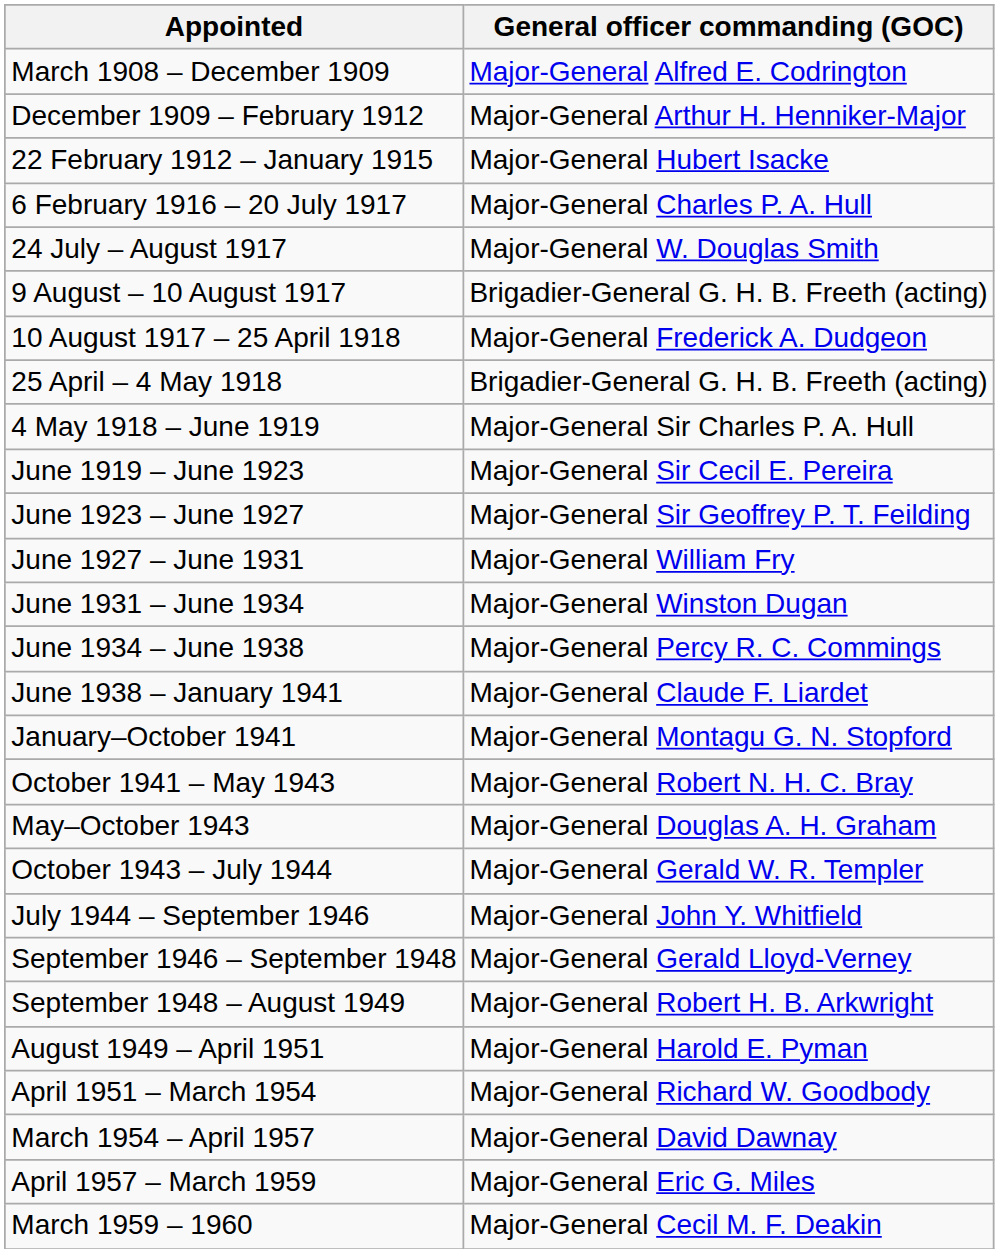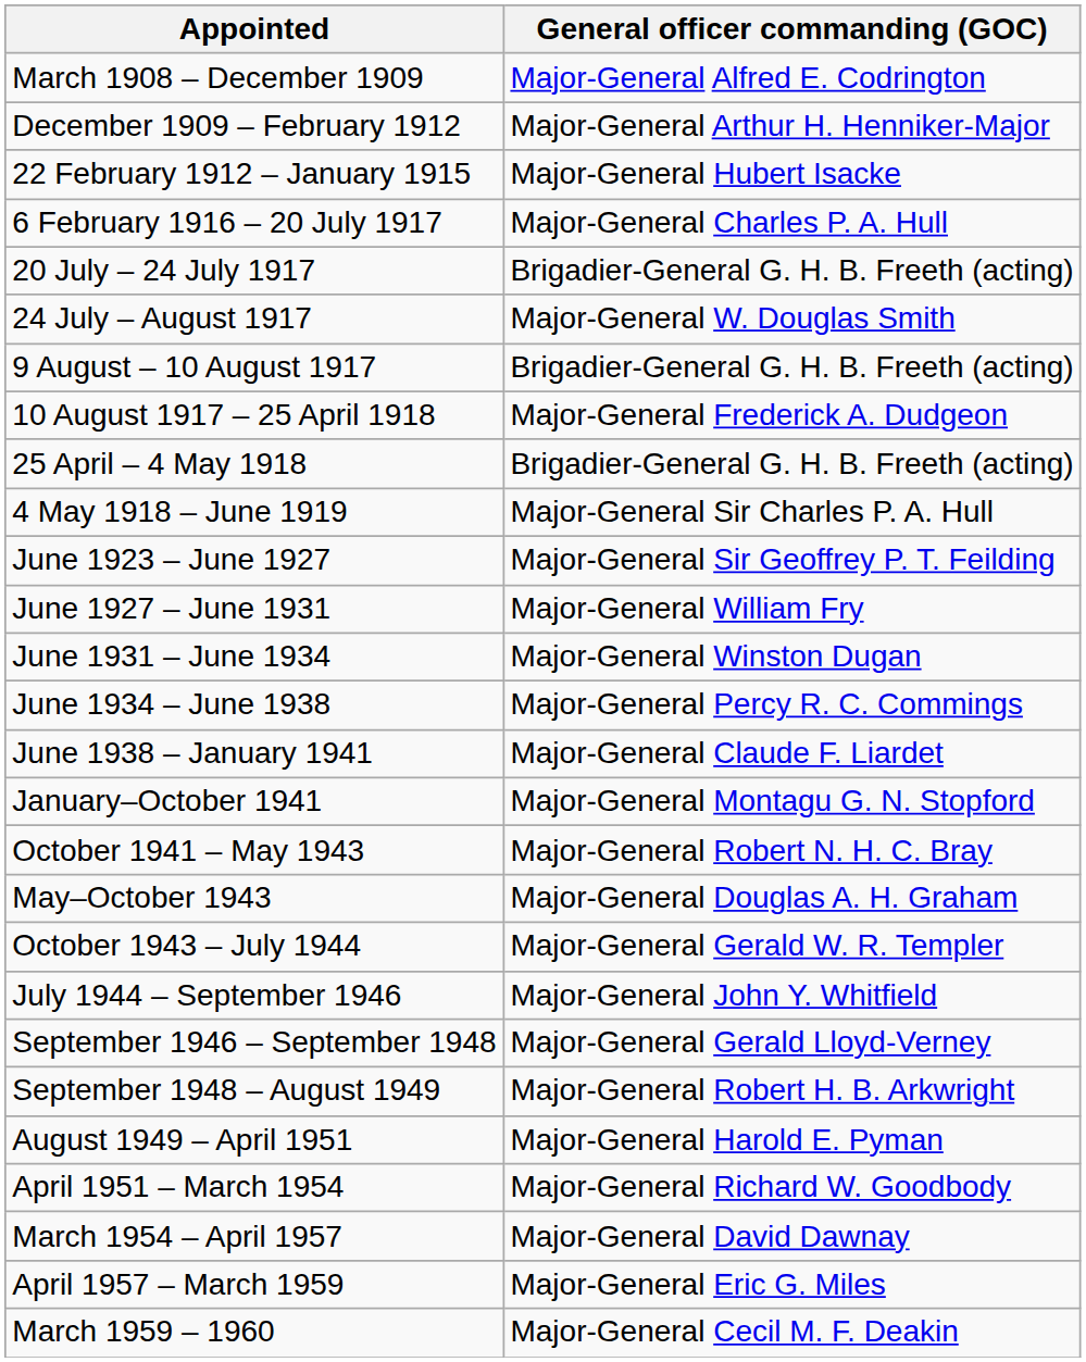+ row: 20 July – 24 July 1917 | Brigadier-General G. H. B. Freeth (acting)
- row: June 1919 – June 1923 | Major-General Sir Cecil E. Pereira
